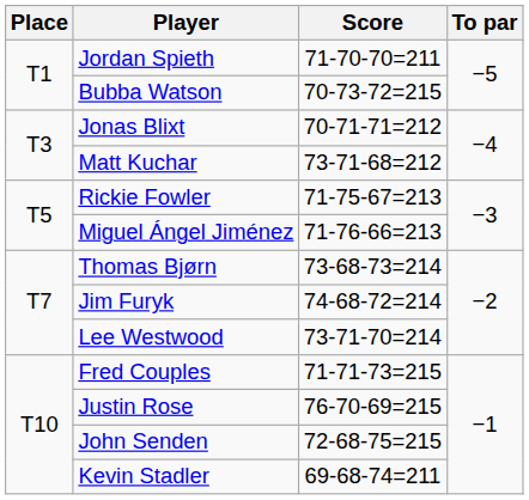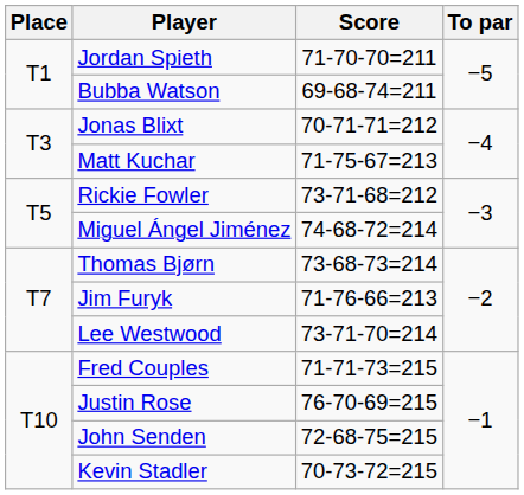Bubba Watson | Score: 70-73-72=215 -> 69-68-74=211
Matt Kuchar | Score: 73-71-68=212 -> 71-75-67=213
Rickie Fowler | Score: 71-75-67=213 -> 73-71-68=212
Miguel Ángel Jiménez | Score: 71-76-66=213 -> 74-68-72=214
Jim Furyk | Score: 74-68-72=214 -> 71-76-66=213
Kevin Stadler | Score: 69-68-74=211 -> 70-73-72=215
